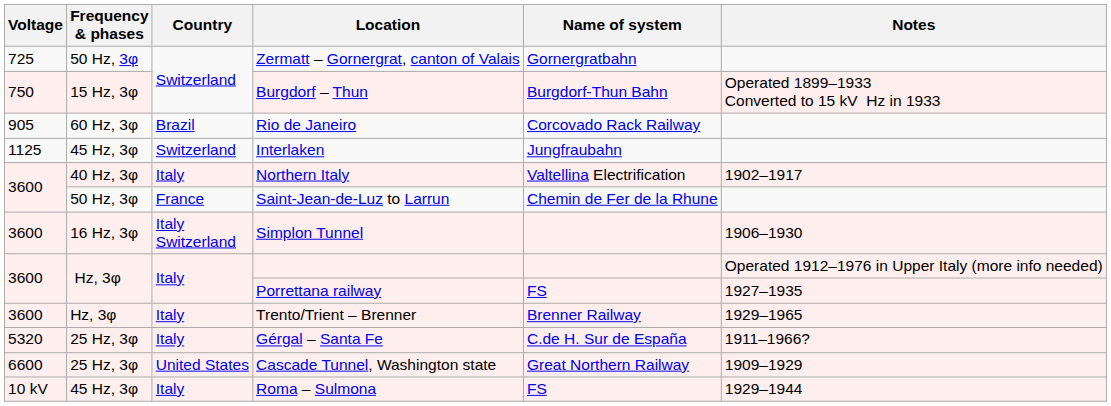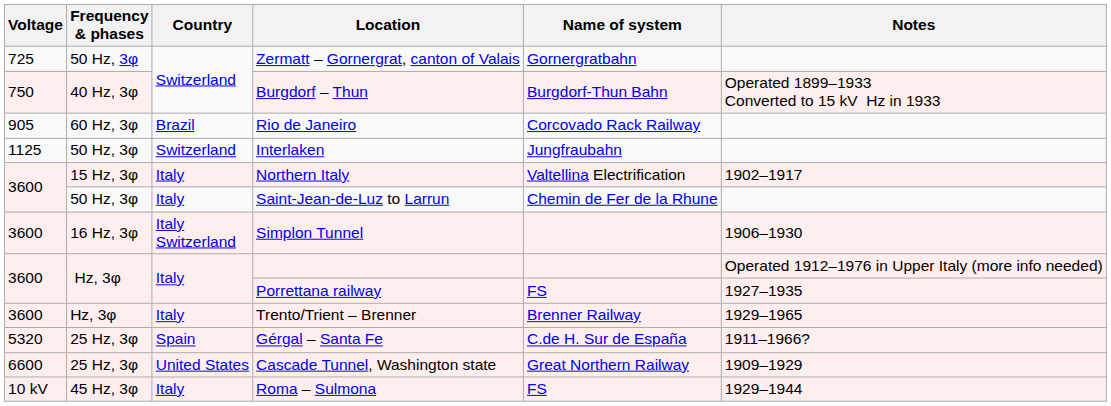Burgdorf – Thun | Frequency & phases: 15 Hz, 3φ -> 40 Hz, 3φ
Interlaken | Frequency & phases: 45 Hz, 3φ -> 50 Hz, 3φ
Northern Italy | Frequency & phases: 40 Hz, 3φ -> 15 Hz, 3φ
Saint-Jean-de-Luz to Larrun | Country: France -> Italy
Gérgal – Santa Fe | Country: Italy -> Spain
